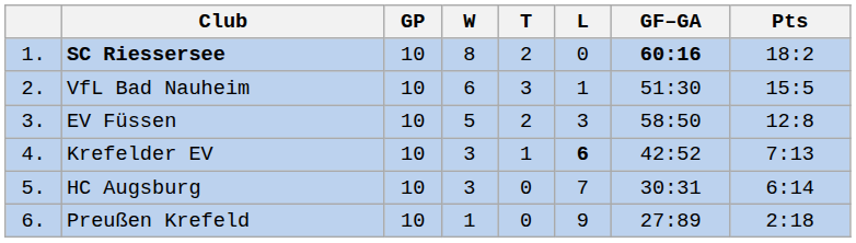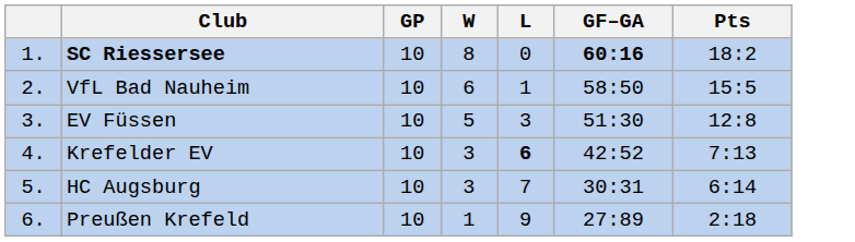- column: T | 2 | 3 | 2 | 1 | 0 | 0
VfL Bad Nauheim | GF–GA: 51:30 -> 58:50
EV Füssen | GF–GA: 58:50 -> 51:30
